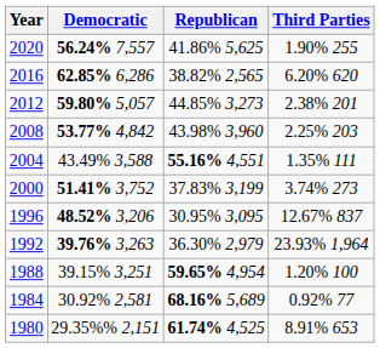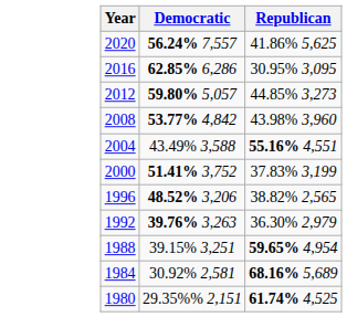- column: Third Parties | 1.90% 255 | 6.20% 620 | 2.38% 201 | 2.25% 203 | 1.35% 111 | 3.74% 273 | 12.67% 837 | 23.93% 1,964 | 1.20% 100 | 0.92% 77 | 8.91% 653
2016 | Republican: 38.82% 2,565 -> 30.95% 3,095
1996 | Republican: 30.95% 3,095 -> 38.82% 2,565
